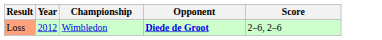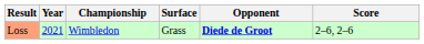+ column: Surface | Grass
Loss | Year: 2012 -> 2021
